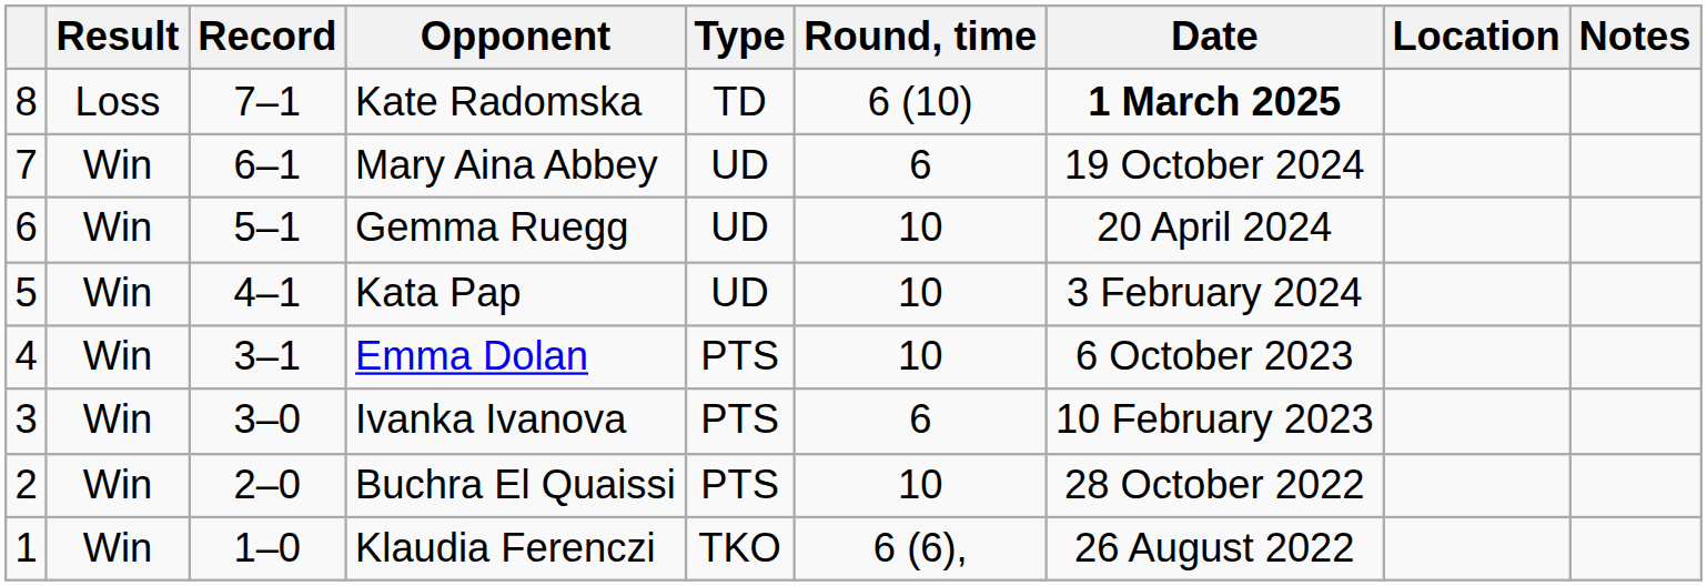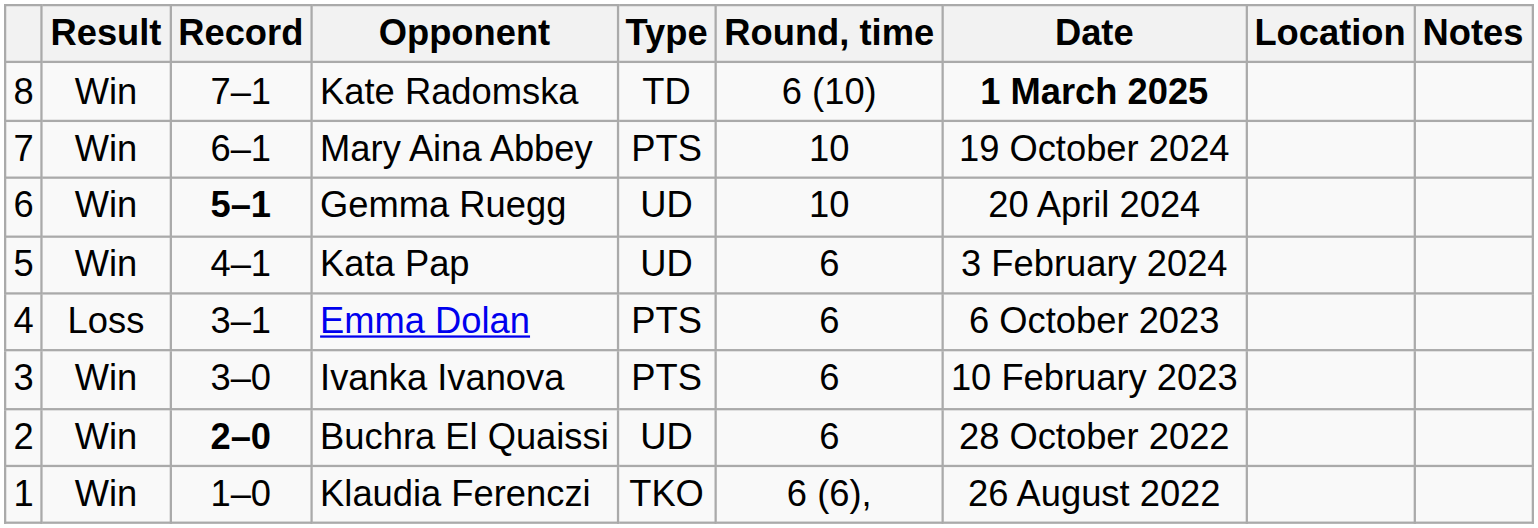Kate Radomska | Result: Loss -> Win
Mary Aina Abbey | Type: UD -> PTS
Mary Aina Abbey | Round, time: 6 -> 10
Gemma Ruegg | Record: normal -> bold
Kata Pap | Round, time: 10 -> 6
Emma Dolan | Result: Win -> Loss
Emma Dolan | Round, time: 10 -> 6
Buchra El Quaissi | Record: normal -> bold
Buchra El Quaissi | Type: PTS -> UD
Buchra El Quaissi | Round, time: 10 -> 6
